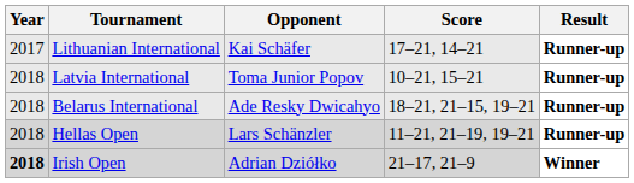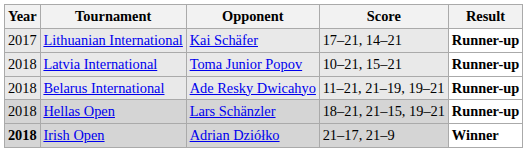Belarus International | Score: 18–21, 21–15, 19–21 -> 11–21, 21–19, 19–21
Hellas Open | Score: 11–21, 21–19, 19–21 -> 18–21, 21–15, 19–21
